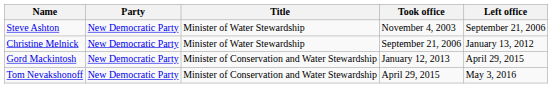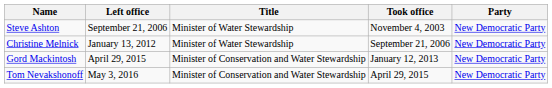columns swapped: Party <-> Left office
